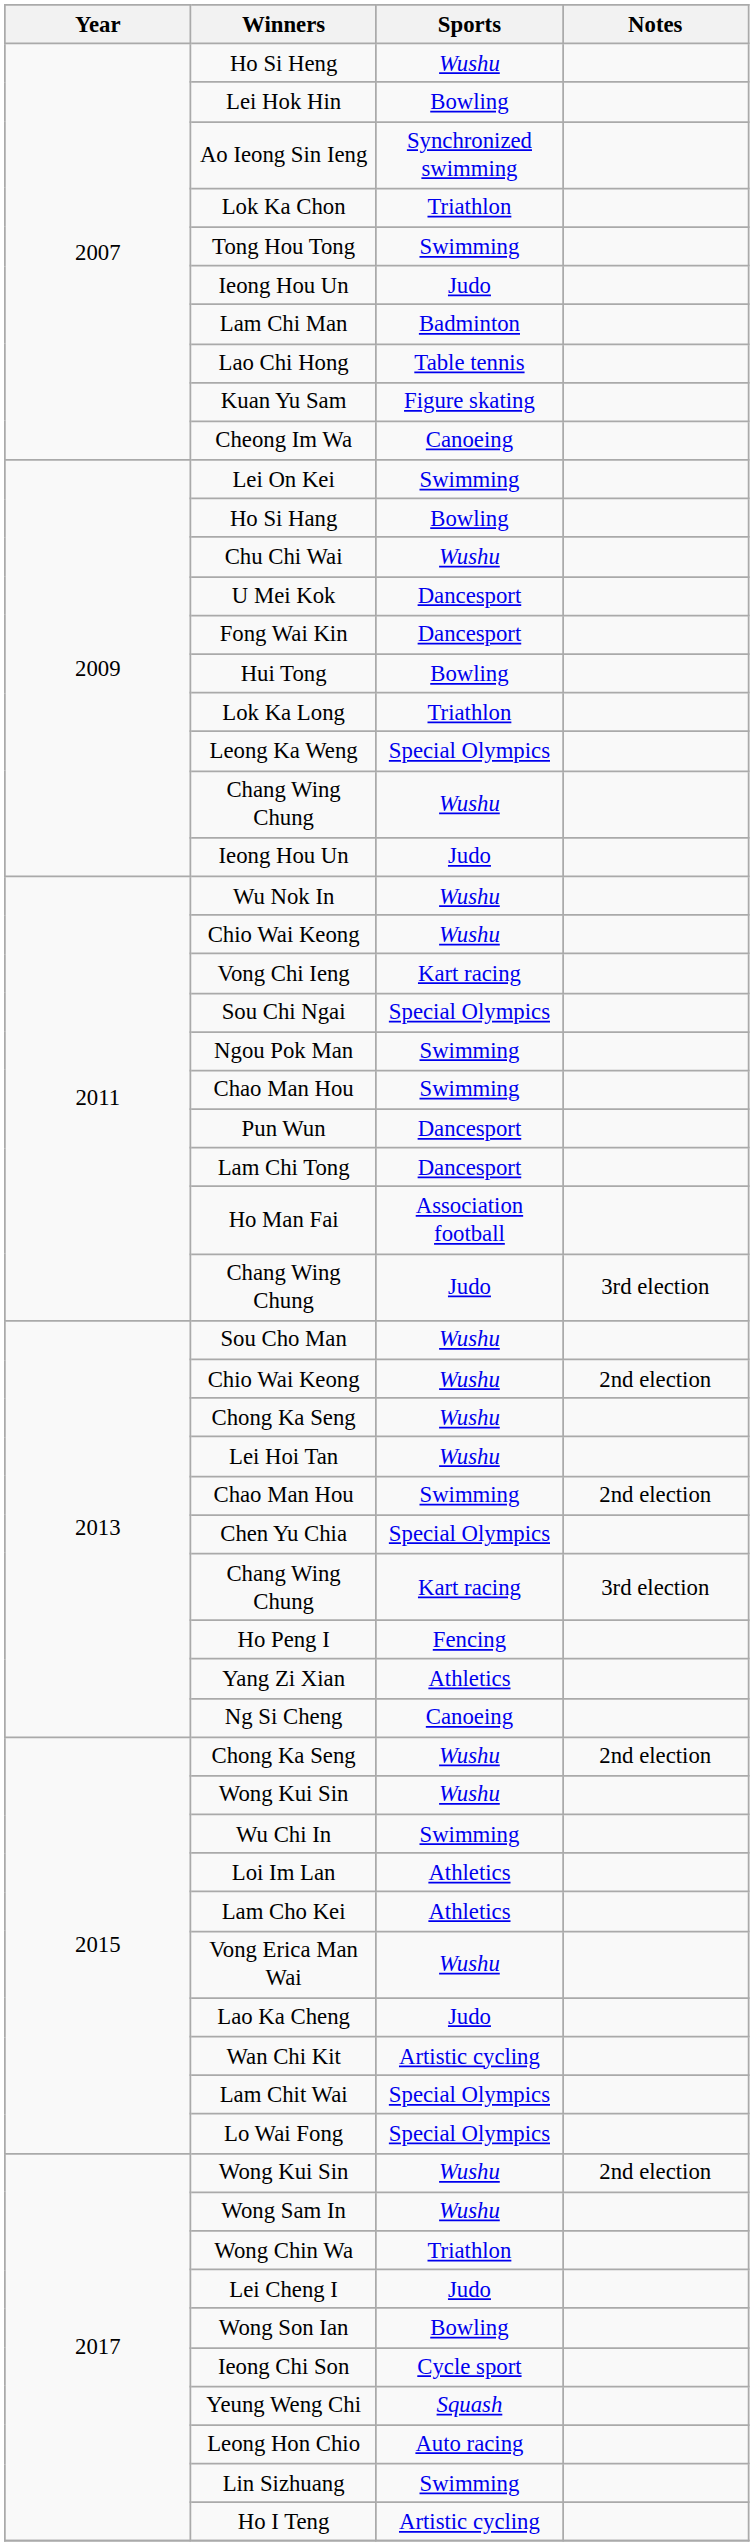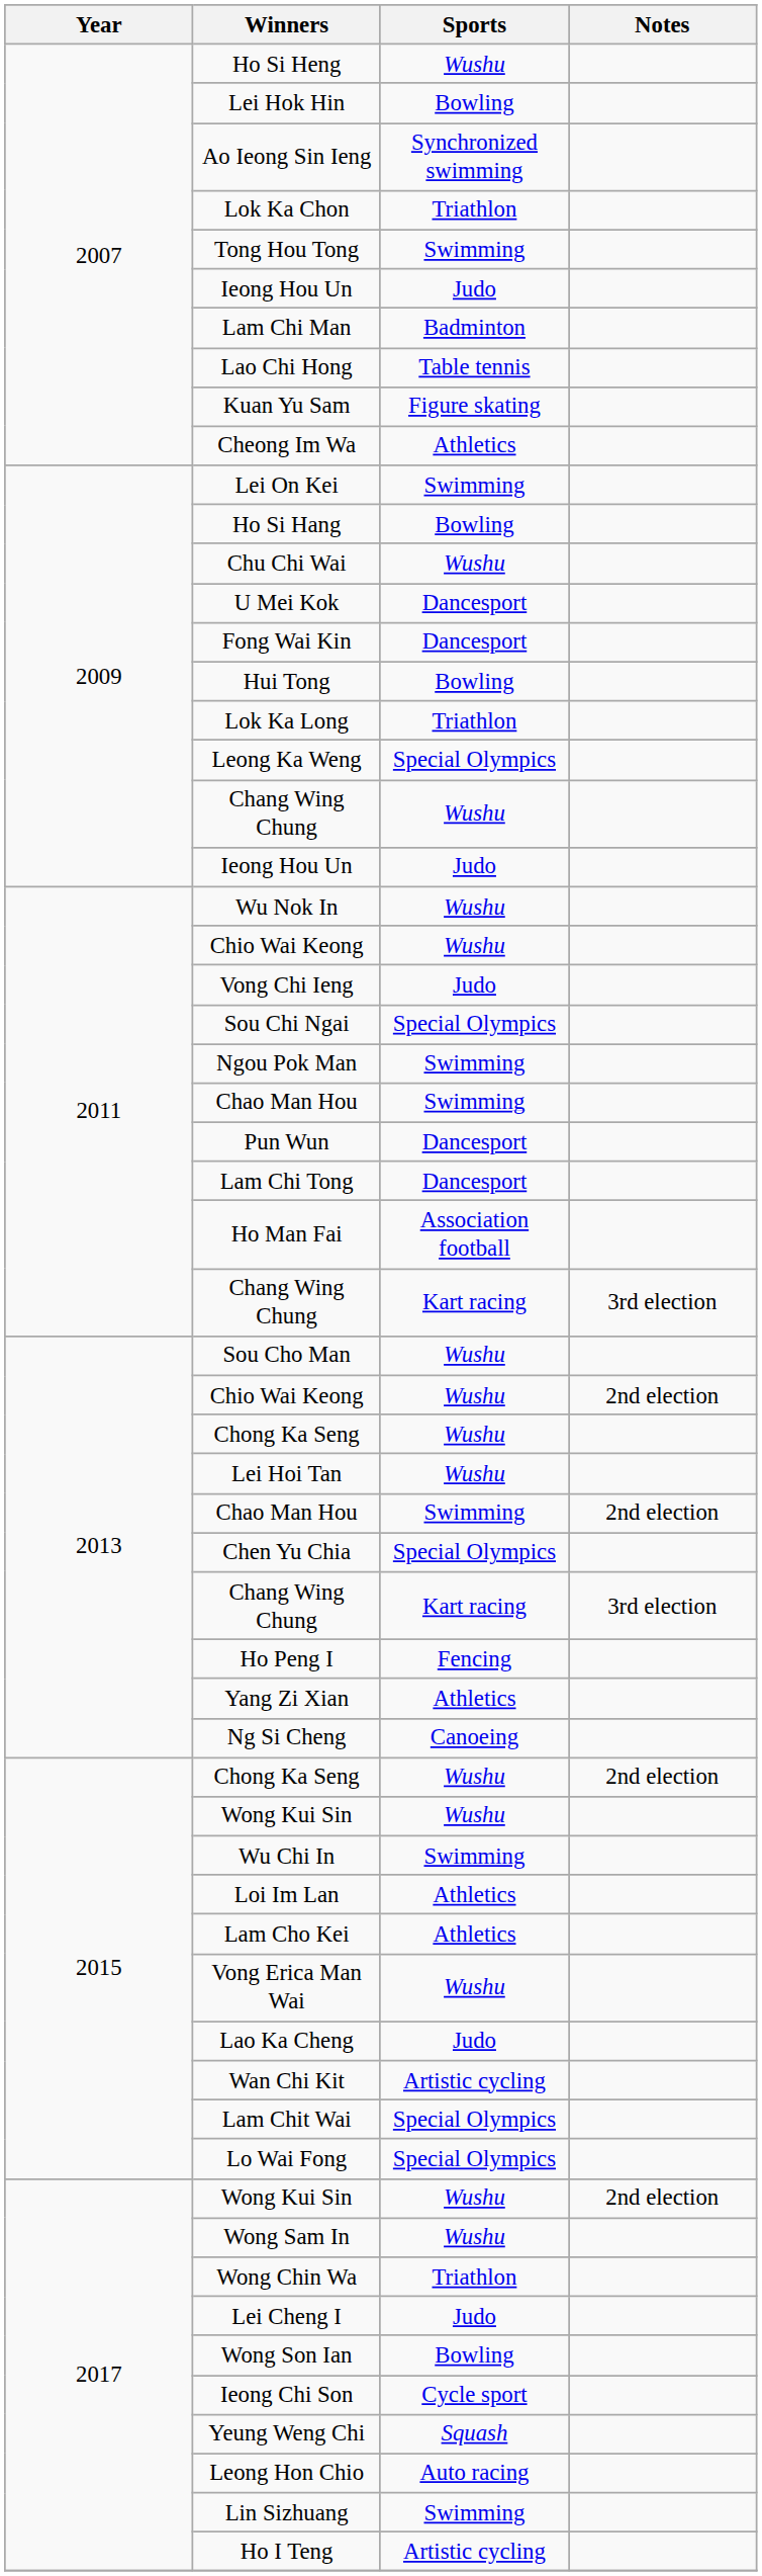Cheong Im Wa | Sports: Canoeing -> Athletics
Vong Chi Ieng | Sports: Kart racing -> Judo
2011 / Chang Wing Chung | Sports: Judo -> Kart racing
